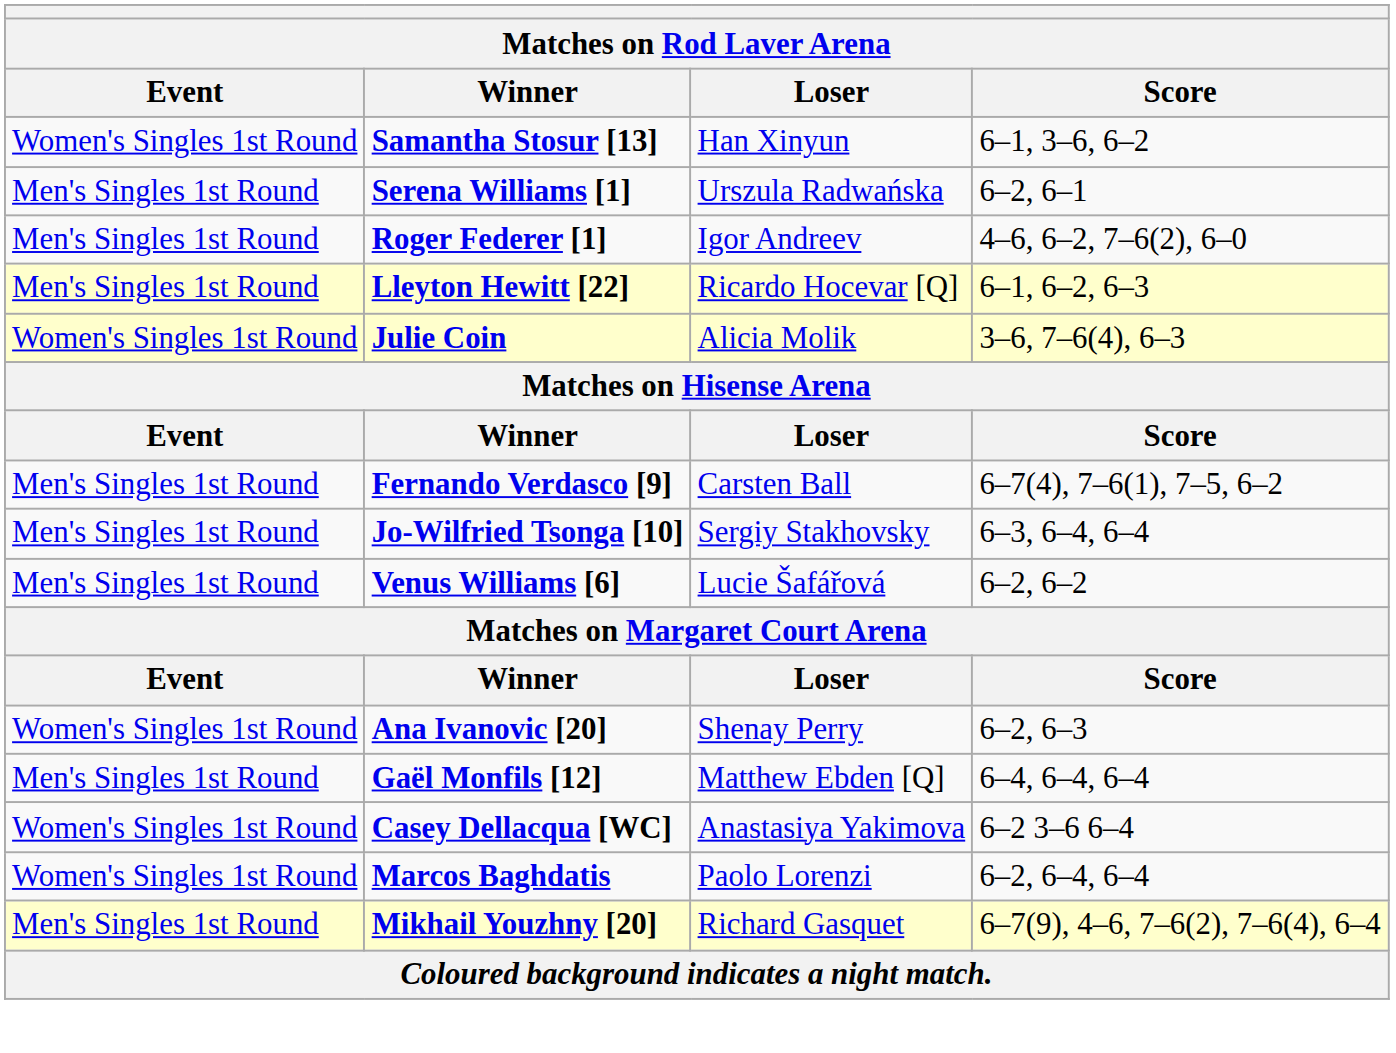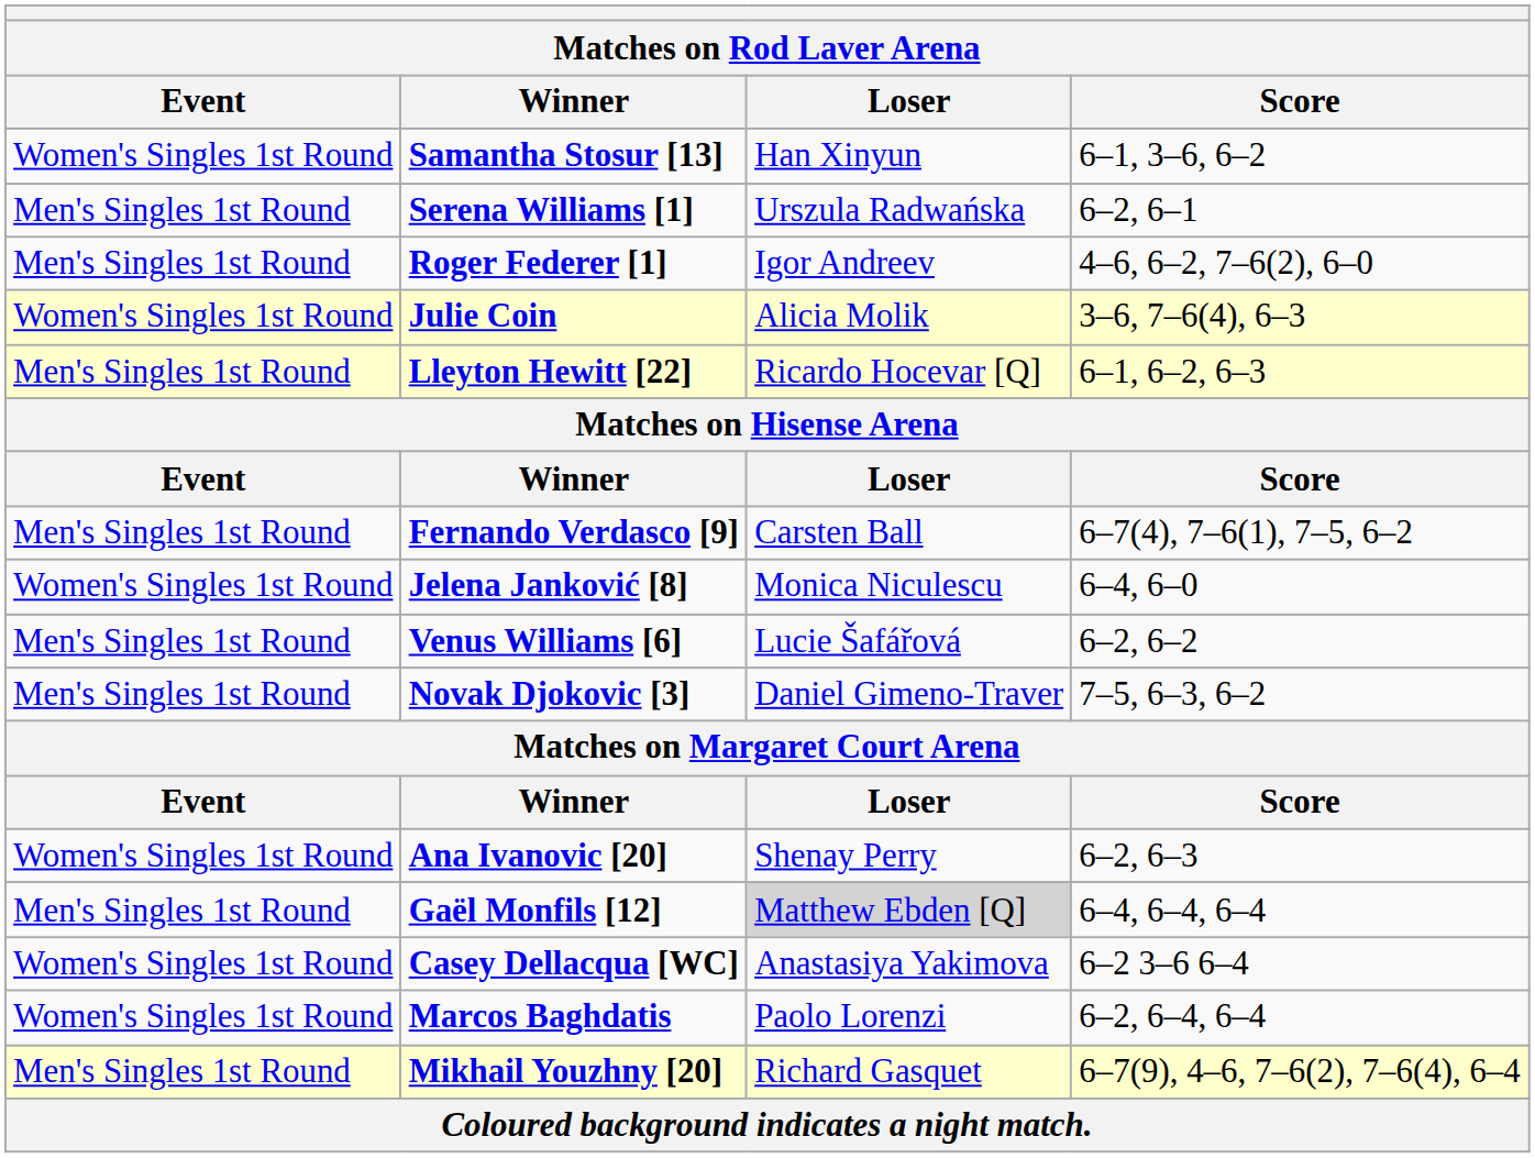rows swapped: Lleyton Hewitt [22] <-> Julie Coin
+ row: Women's Singles 1st Round | Jelena Janković [8] | Monica Niculescu | 6–4, 6–0
- row: Men's Singles 1st Round | Jo-Wilfried Tsonga [10] | Sergiy Stakhovsky | 6–3, 6–4, 6–4
+ row: Men's Singles 1st Round | Novak Djokovic [3] | Daniel Gimeno-Traver | 7–5, 6–3, 6–2
Gaël Monfils [12] | Loser: no background -> lightgrey background
